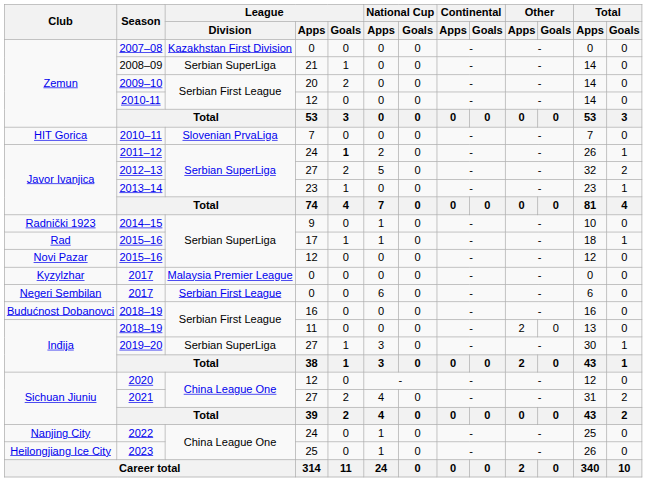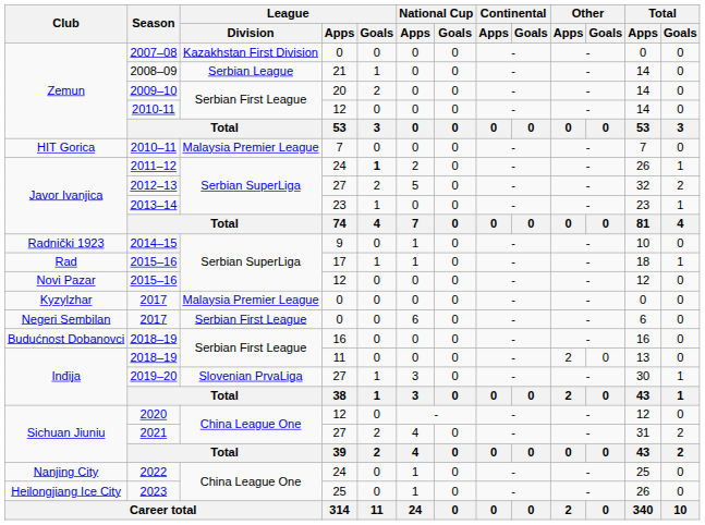2008–09 | League / Division: Serbian SuperLiga -> Serbian League
2010–11 | League / Division: Slovenian PrvaLiga -> Malaysia Premier League
2019–20 | League / Division: Serbian SuperLiga -> Slovenian PrvaLiga
